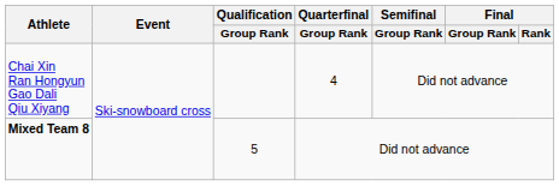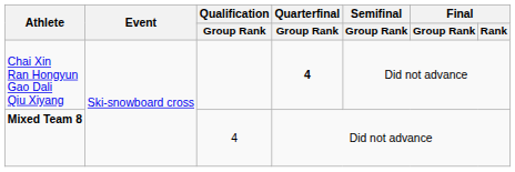Chai Xin Ran Hongyun Gao Dali Qiu Xiyang | Quarterfinal / Group Rank: normal -> bold
Mixed Team 8 | Qualification / Group Rank: 5 -> 4
